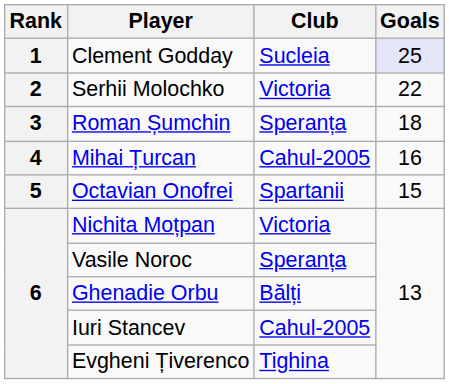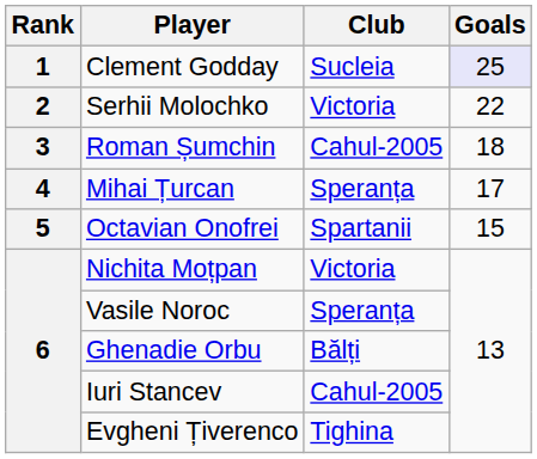Roman Șumchin | Club: Speranța -> Cahul-2005
Mihai Țurcan | Club: Cahul-2005 -> Speranța
Mihai Țurcan | Goals: 16 -> 17
